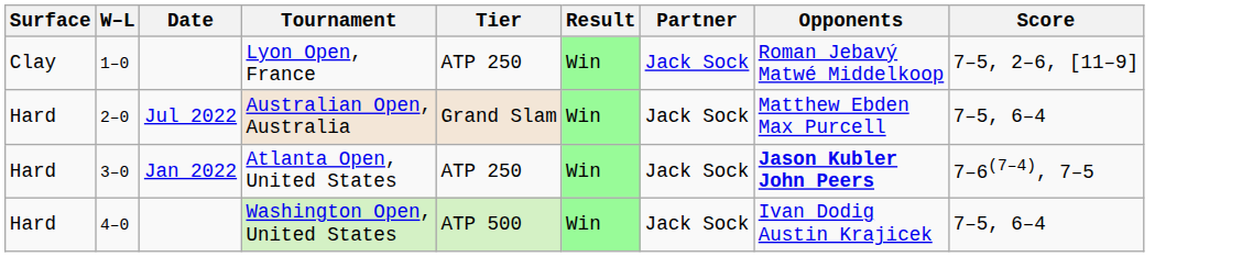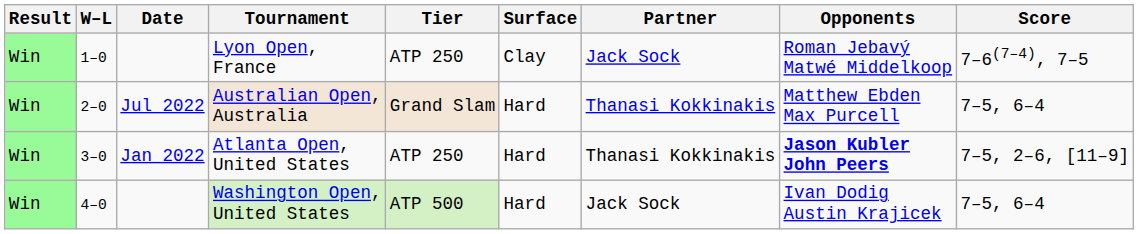columns swapped: Result <-> Surface
Lyon Open, France | Score: 7–5, 2–6, [11–9] -> 7–6(7–4), 7–5
Australian Open, Australia | Partner: Jack Sock -> Thanasi Kokkinakis
Atlanta Open, United States | Partner: Jack Sock -> Thanasi Kokkinakis
Atlanta Open, United States | Score: 7–6(7–4), 7–5 -> 7–5, 2–6, [11–9]
